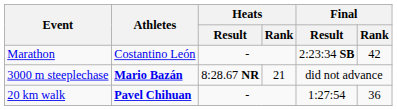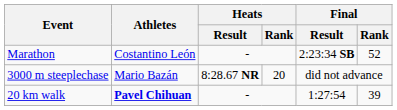Marathon | Final / Rank: 42 -> 52
3000 m steeplechase | Athletes: bold -> normal
3000 m steeplechase | Heats / Rank: 21 -> 20
20 km walk | Final / Rank: 36 -> 39
